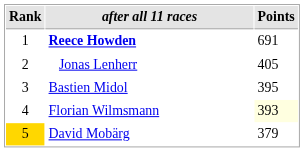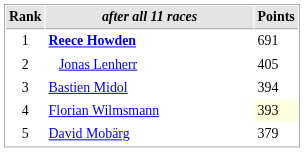Bastien Midol | Points: 395 -> 394
David Mobärg | Rank: gold background -> no background
